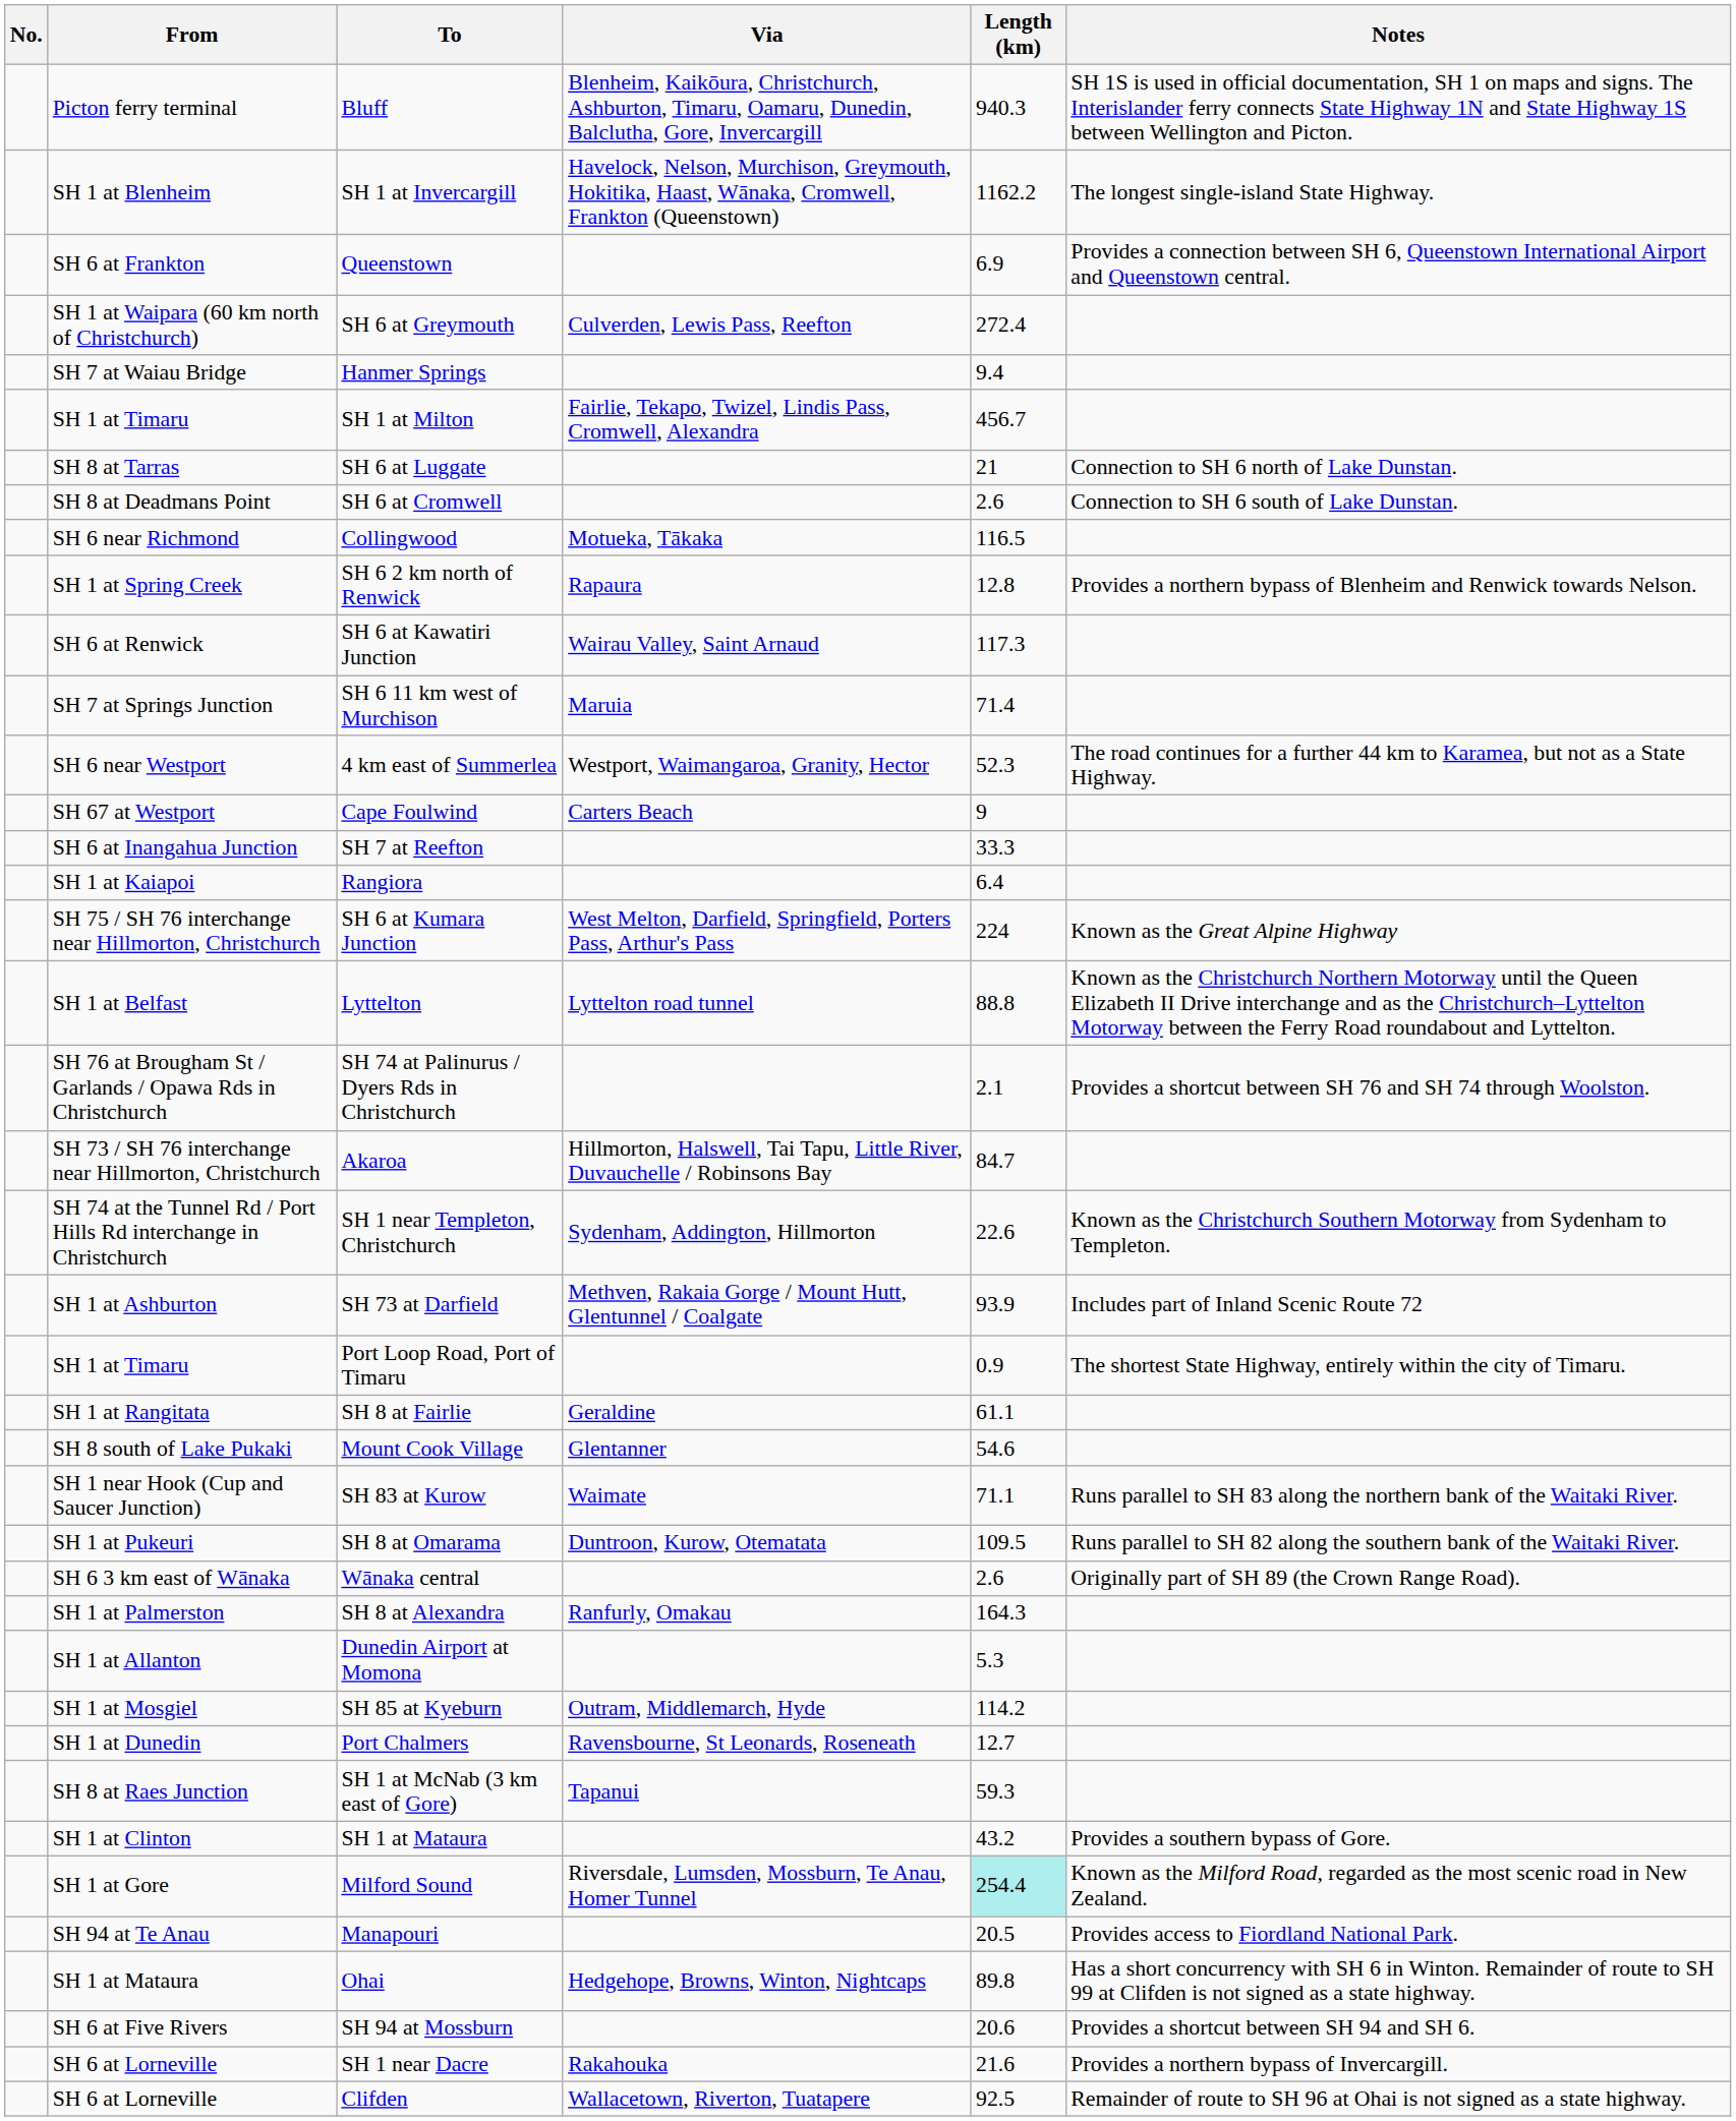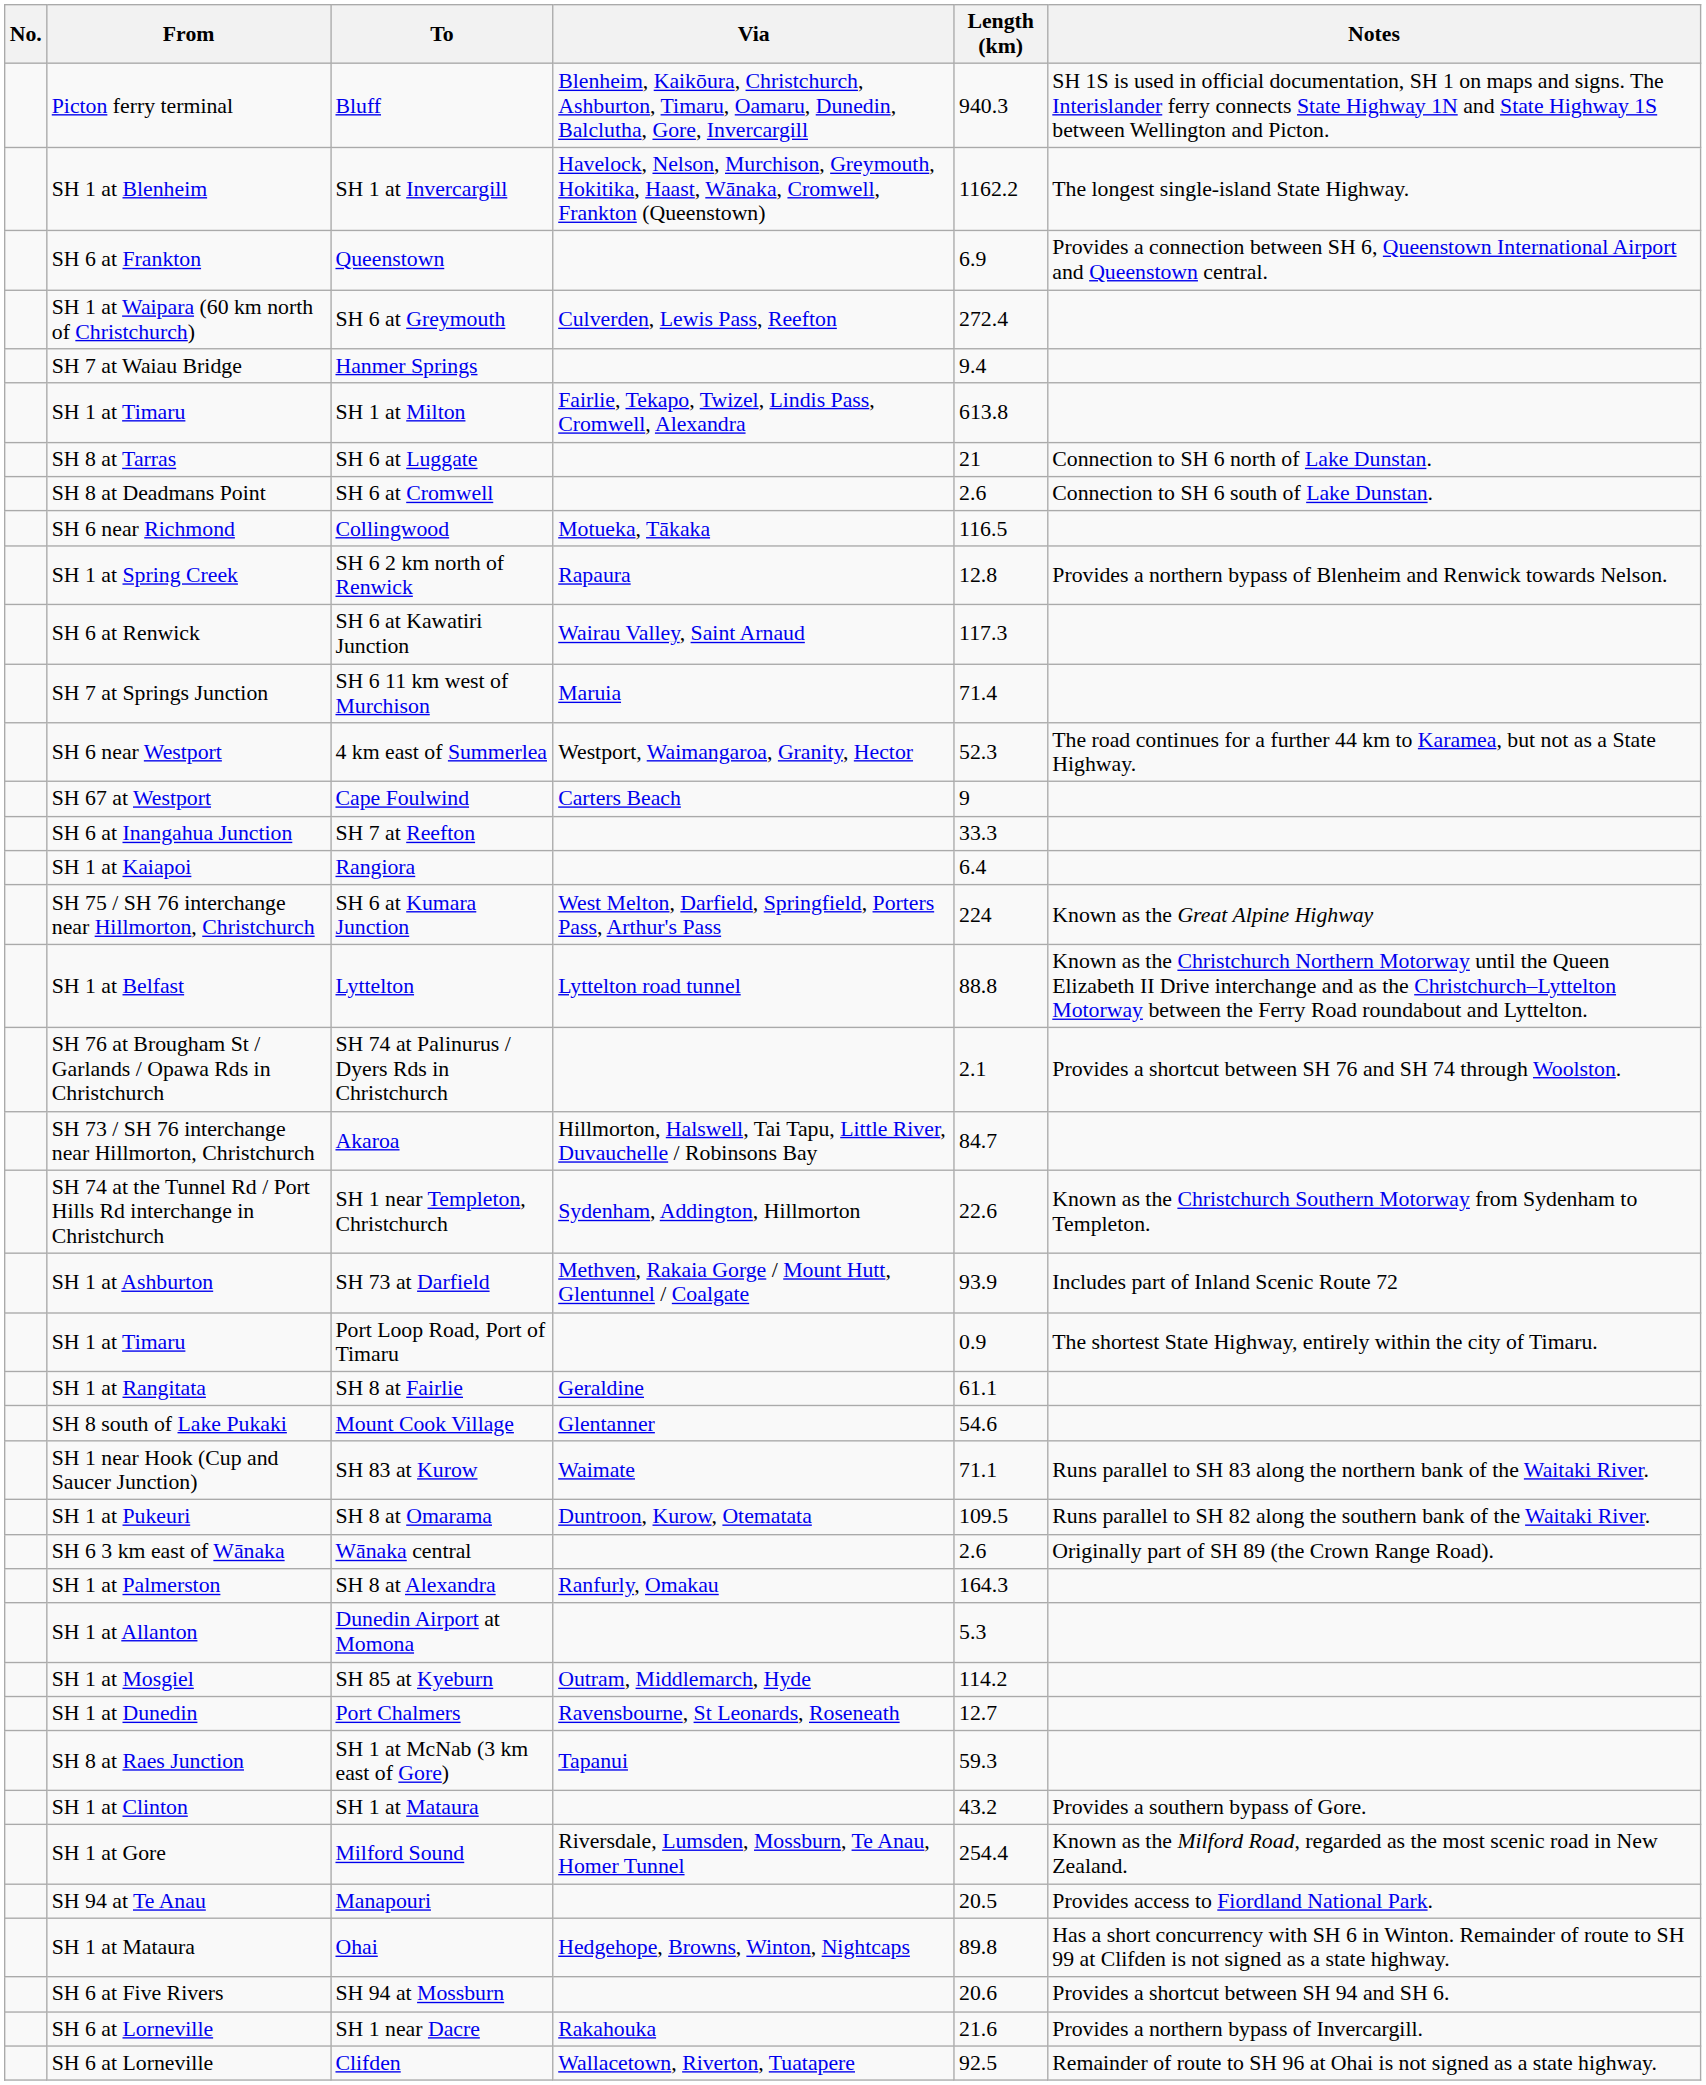SH 1 at Milton | Length (km): 456.7 -> 613.8
Milford Sound | Length (km): paleturquoise background -> no background
